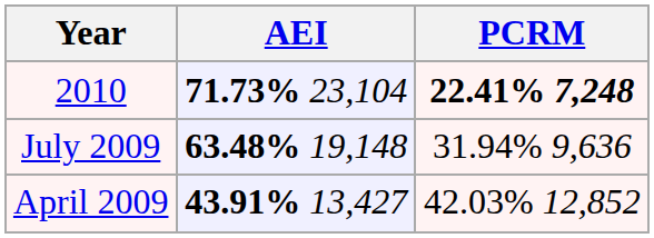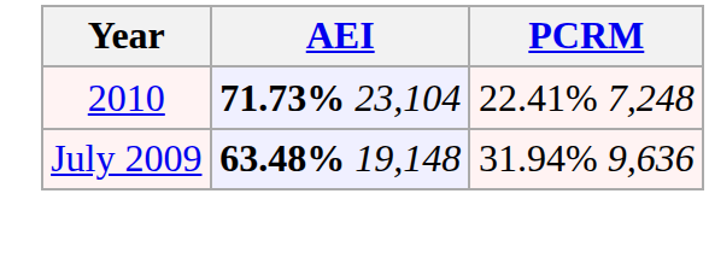2010 | PCRM: bold -> normal
- row: April 2009 | 43.91% 13,427 | 42.03% 12,852
